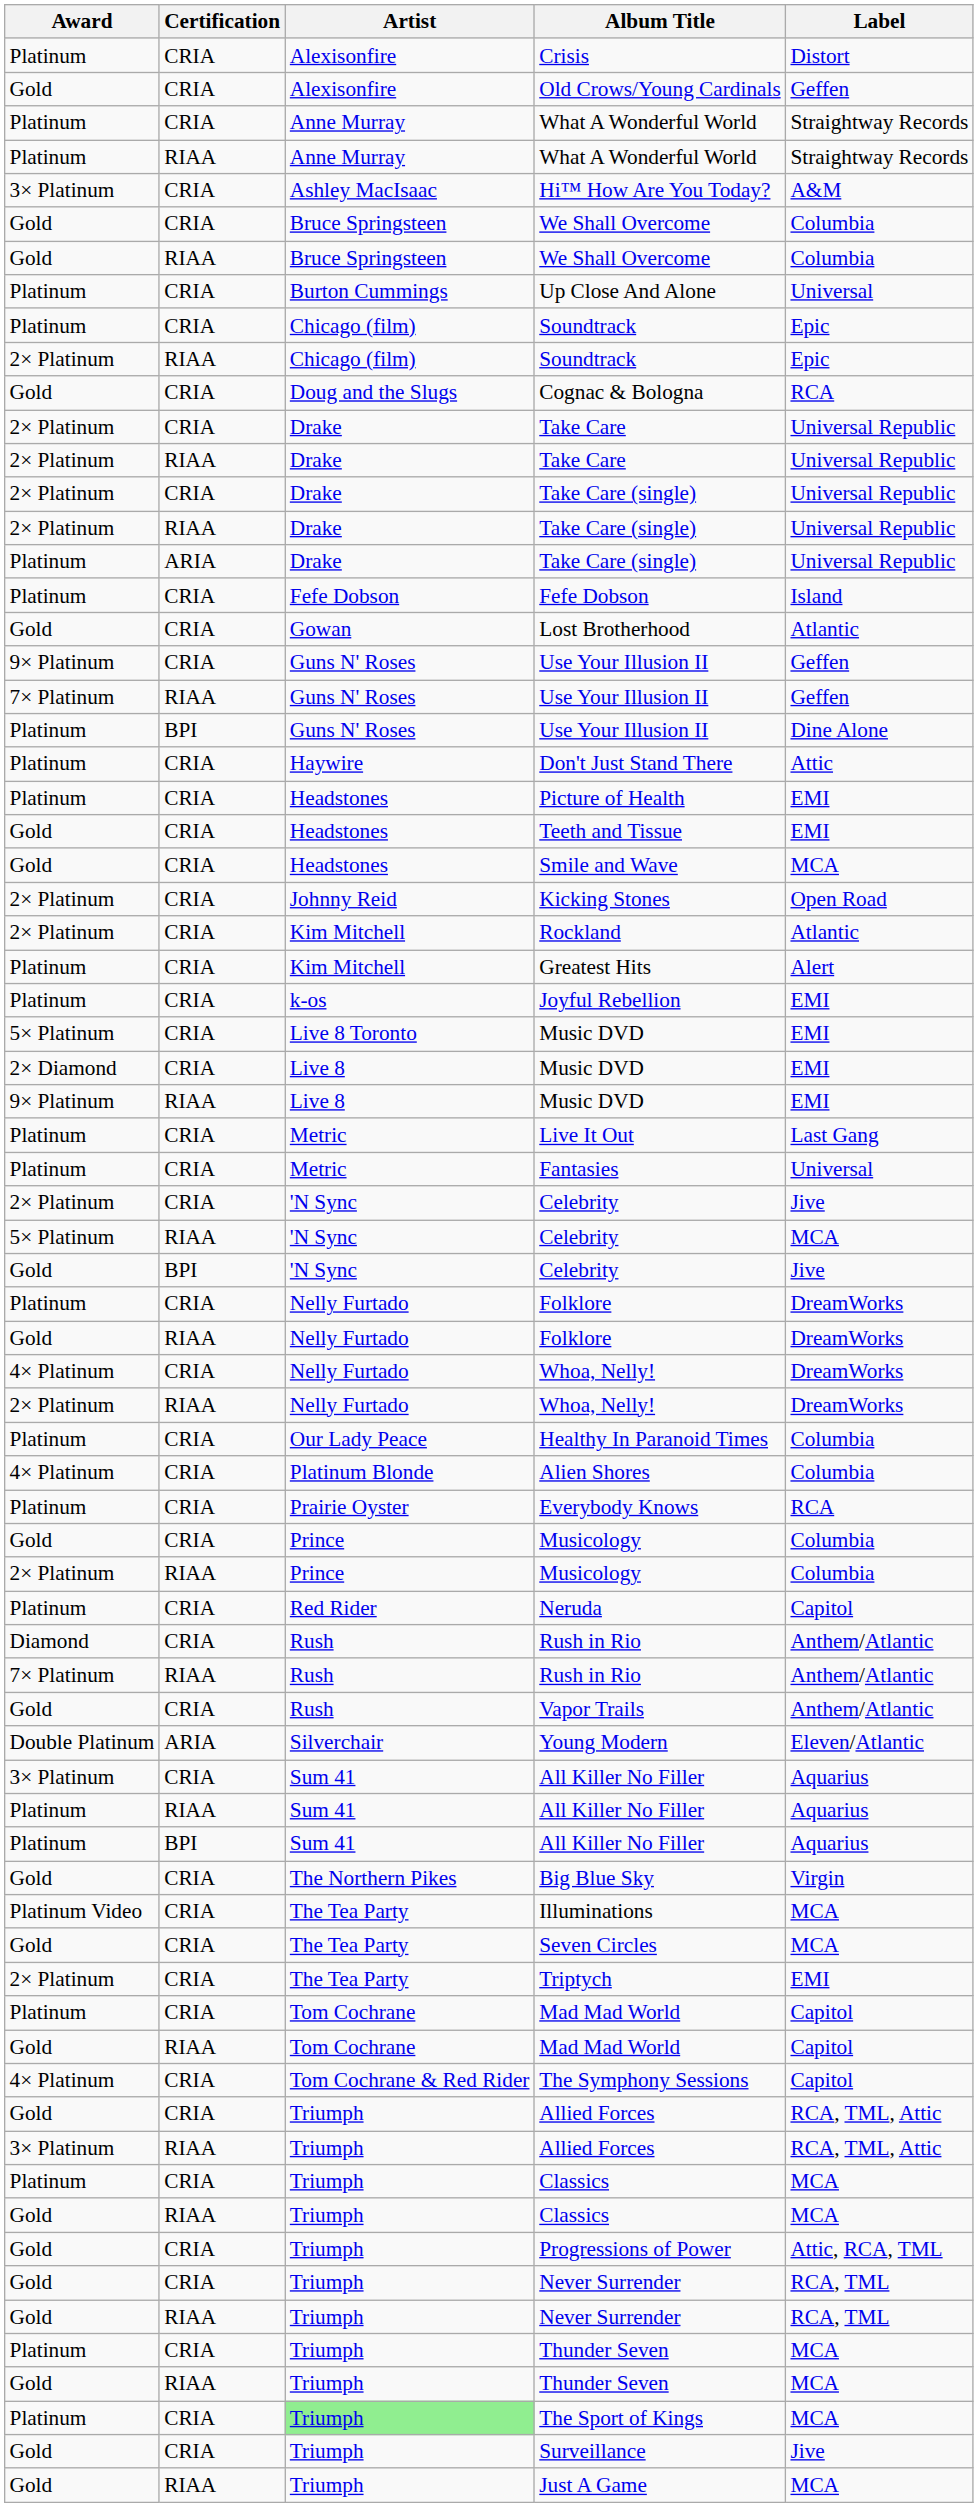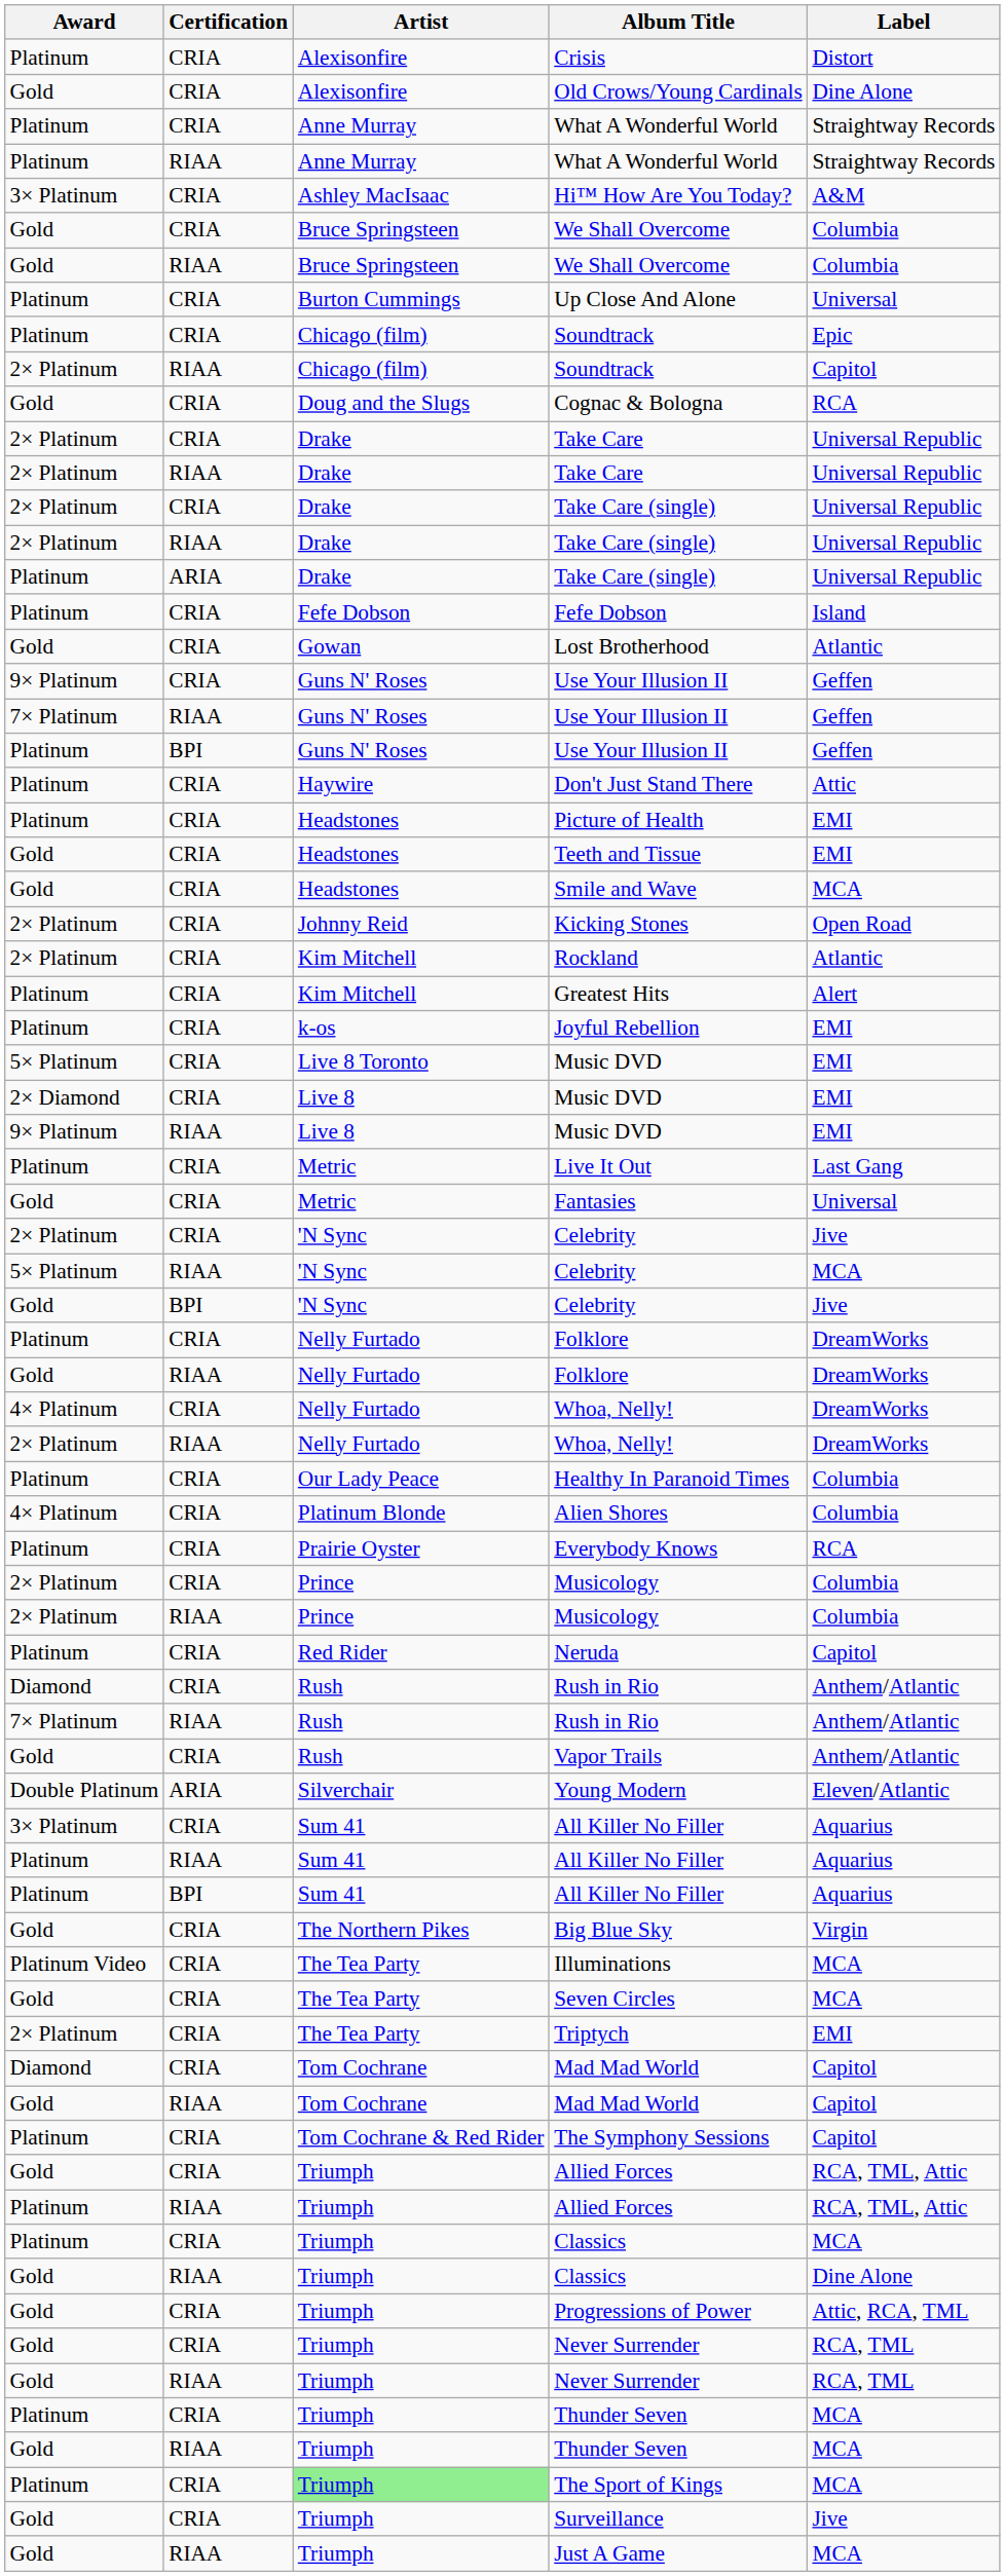Old Crows/Young Cardinals | Label: Geffen -> Dine Alone
RIAA / Soundtrack | Label: Epic -> Capitol
BPI / Use Your Illusion II | Label: Dine Alone -> Geffen
Fantasies | Award: Platinum -> Gold
CRIA / Musicology | Award: Gold -> 2× Platinum
CRIA / Mad Mad World | Award: Platinum -> Diamond
The Symphony Sessions | Award: 4× Platinum -> Platinum
RIAA / Allied Forces | Award: 3× Platinum -> Platinum
RIAA / Classics | Label: MCA -> Dine Alone
